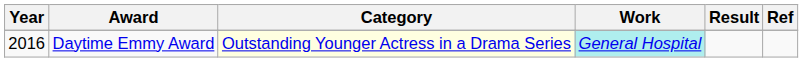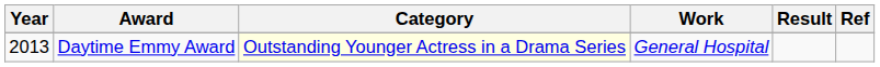Daytime Emmy Award | Year: 2016 -> 2013
Daytime Emmy Award | Work: paleturquoise background -> no background
